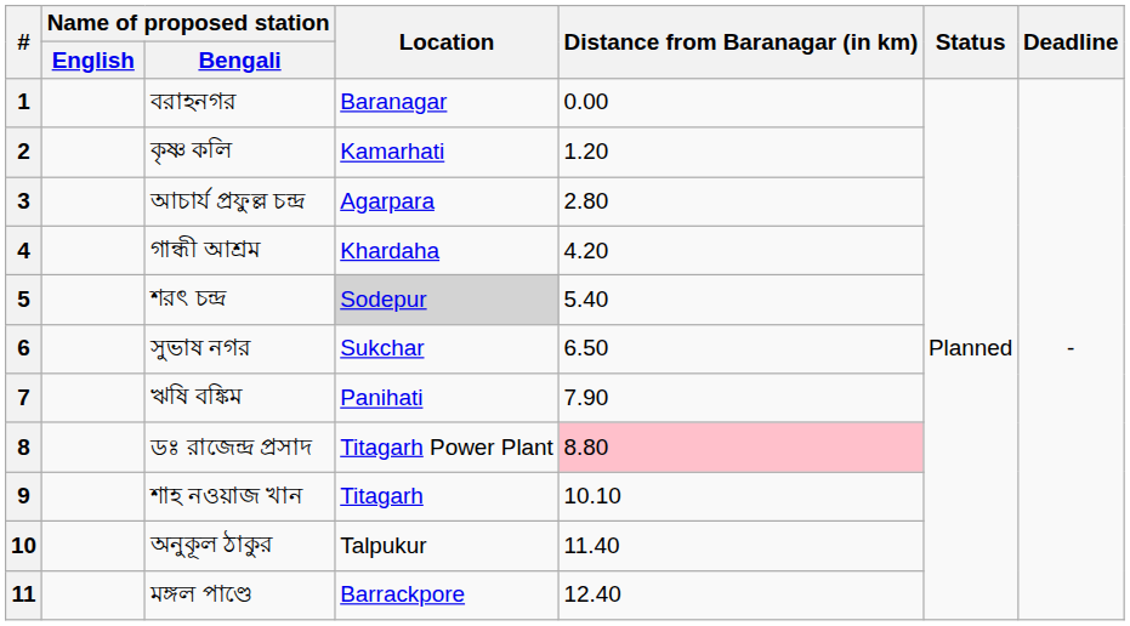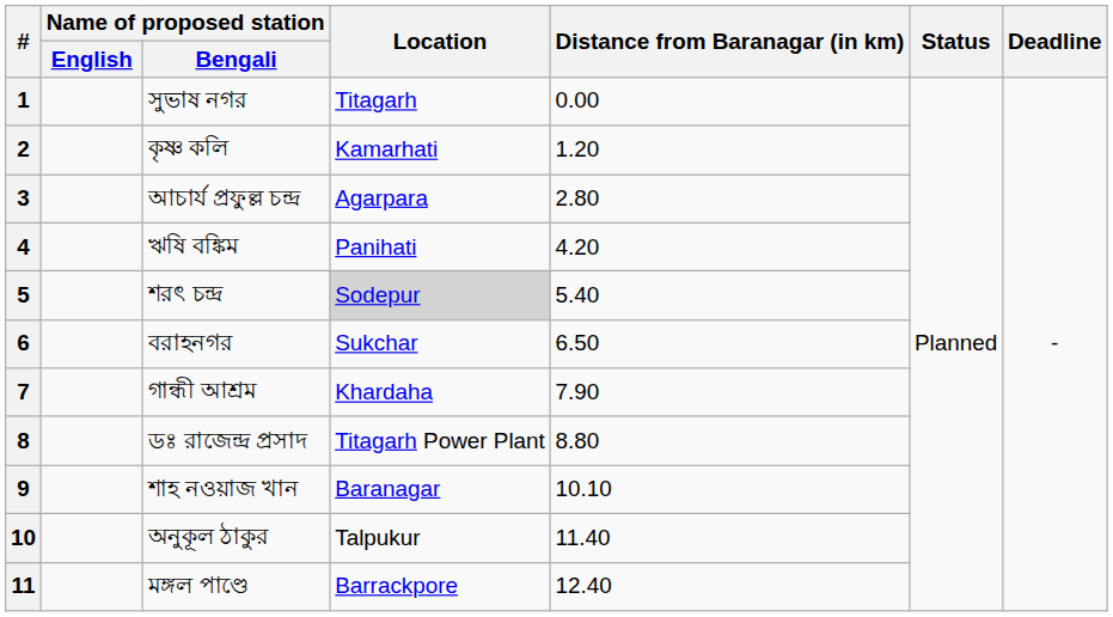1 | Name of proposed station / Bengali: বরাহনগর -> সুভাষ নগর
1 | Location: Baranagar -> Titagarh
4 | Name of proposed station / Bengali: গান্ধী আশ্রম -> ঋষি বঙ্কিম
4 | Location: Khardaha -> Panihati
6 | Name of proposed station / Bengali: সুভাষ নগর -> বরাহনগর
7 | Name of proposed station / Bengali: ঋষি বঙ্কিম -> গান্ধী আশ্রম
7 | Location: Panihati -> Khardaha
8 | Distance from Baranagar (in km): pink background -> no background
9 | Location: Titagarh -> Baranagar
